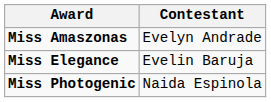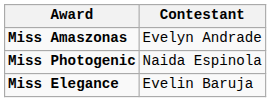rows swapped: Miss Elegance <-> Miss Photogenic
